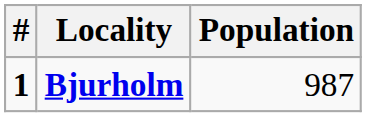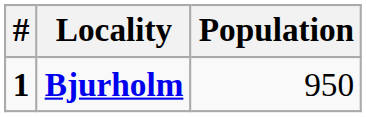Bjurholm | Population: 987 -> 950
